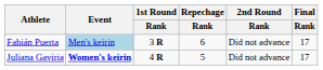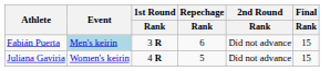Fabián Puerta | Final / Rank: 17 -> 15
Juliana Gaviria | Event: bold -> normal
Juliana Gaviria | Final / Rank: 17 -> 15
